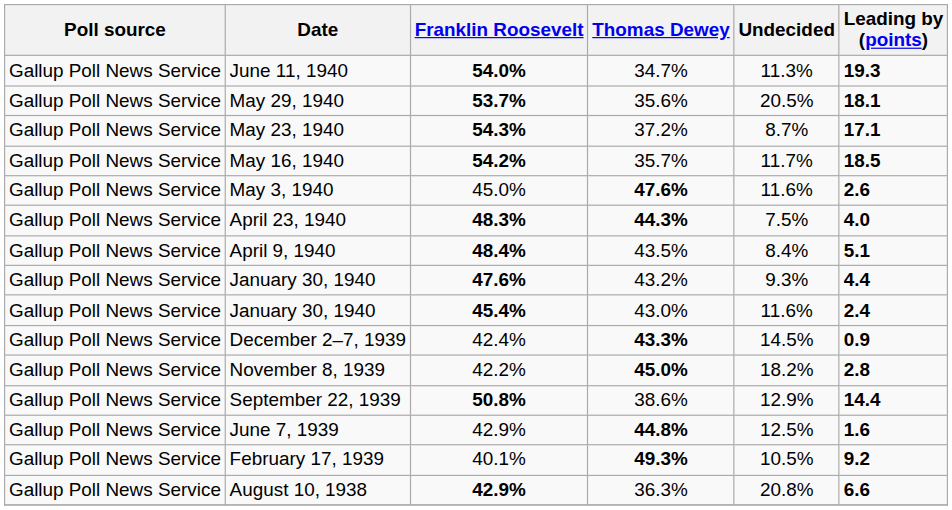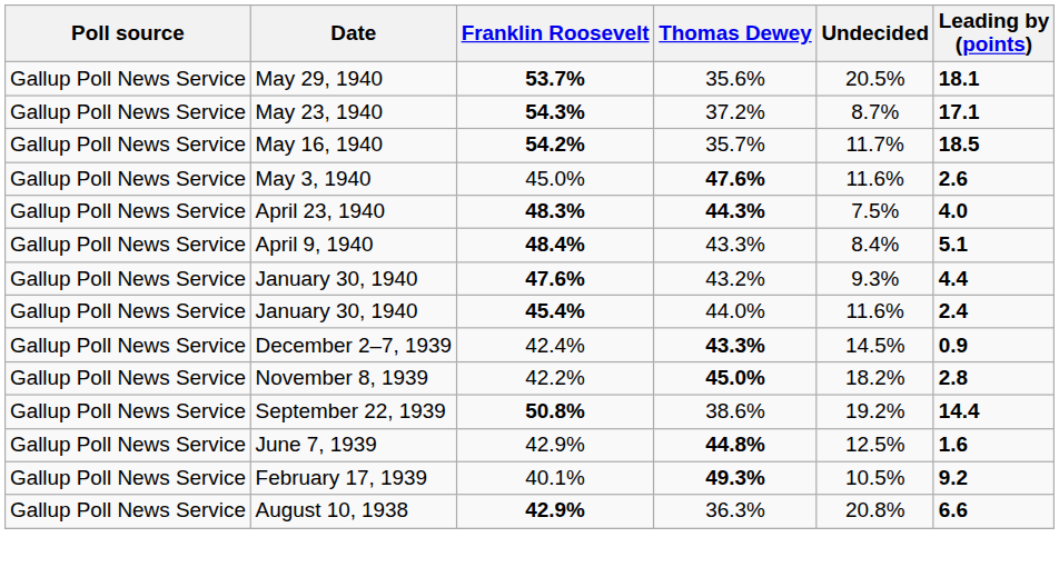- row: Gallup Poll News Service | June 11, 1940 | 54.0% | 34.7% | 11.3% | 19.3
April 9, 1940 | Thomas Dewey: 43.5% -> 43.3%
January 30, 1940 / 45.4% | Thomas Dewey: 43.0% -> 44.0%
September 22, 1939 | Undecided: 12.9% -> 19.2%
